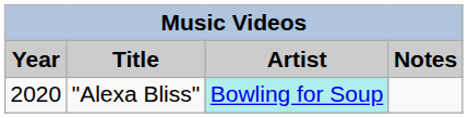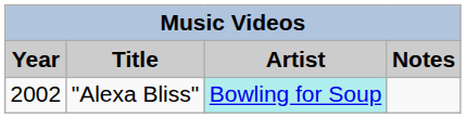"Alexa Bliss" | Year: 2020 -> 2002
